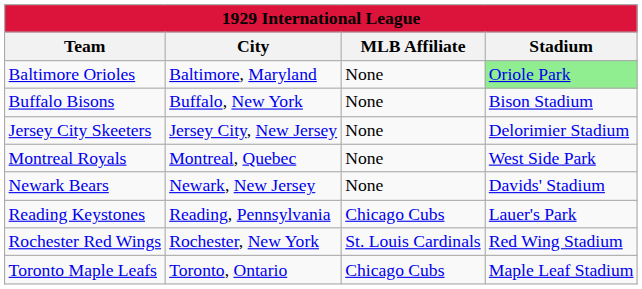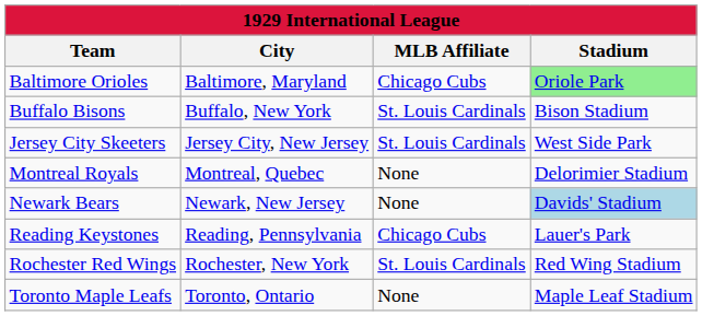Baltimore Orioles | MLB Affiliate: None -> Chicago Cubs
Buffalo Bisons | MLB Affiliate: None -> St. Louis Cardinals
Jersey City Skeeters | MLB Affiliate: None -> St. Louis Cardinals
Jersey City Skeeters | Stadium: Delorimier Stadium -> West Side Park
Montreal Royals | Stadium: West Side Park -> Delorimier Stadium
Newark Bears | Stadium: no background -> lightblue background
Toronto Maple Leafs | MLB Affiliate: Chicago Cubs -> None
